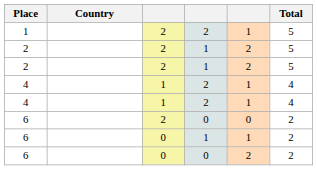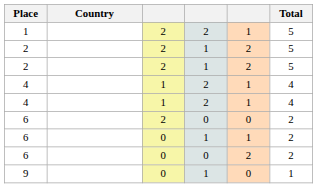+ row: 9 | 0 | 1 | 0 | 1
